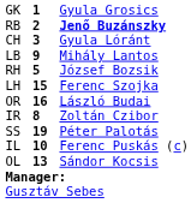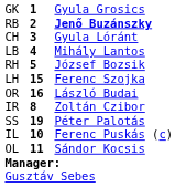LB | column 2: 9 -> 4
OL | column 2: 13 -> 11
